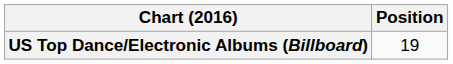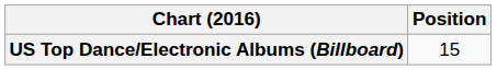US Top Dance/Electronic Albums (Billboard) | Position: 19 -> 15
